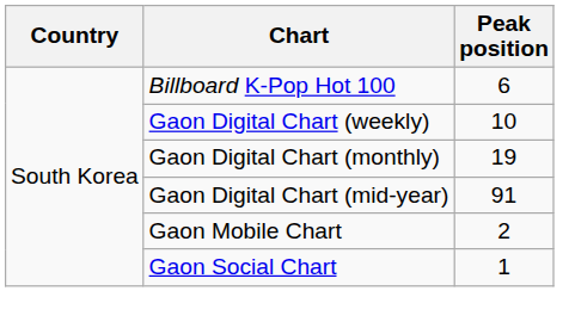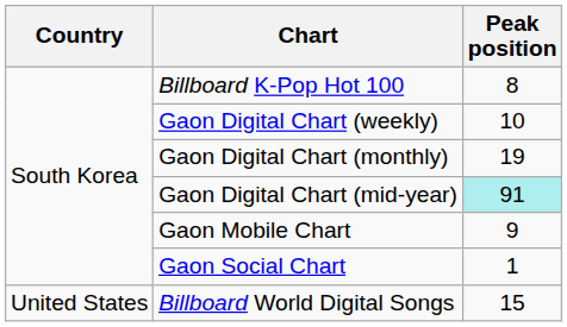Billboard K-Pop Hot 100 | Peak position: 6 -> 8
Gaon Digital Chart (mid-year) | Peak position: no background -> paleturquoise background
Gaon Mobile Chart | Peak position: 2 -> 9
+ row: United States | Billboard World Digital Songs | 15
